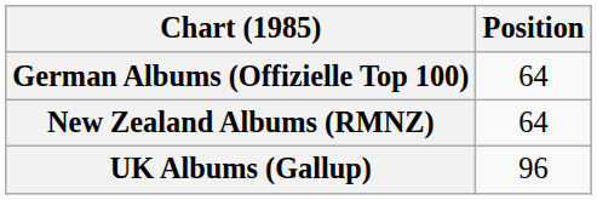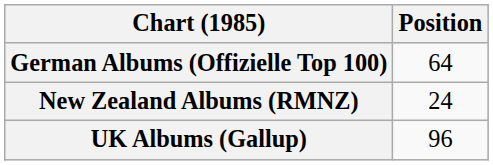New Zealand Albums (RMNZ) | Position: 64 -> 24
